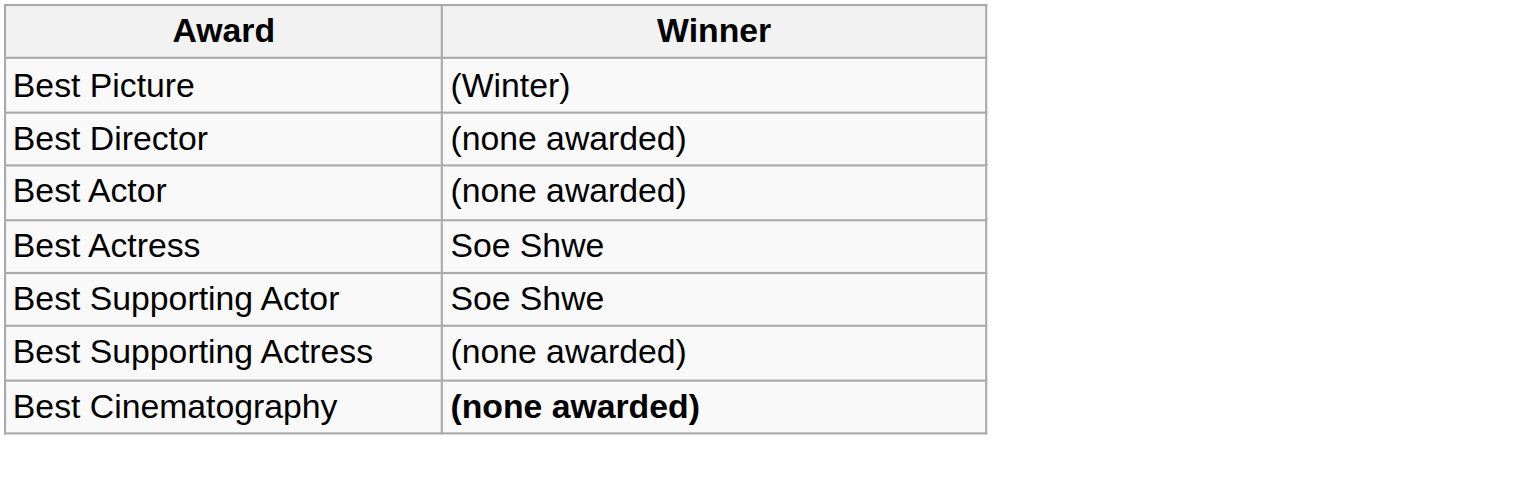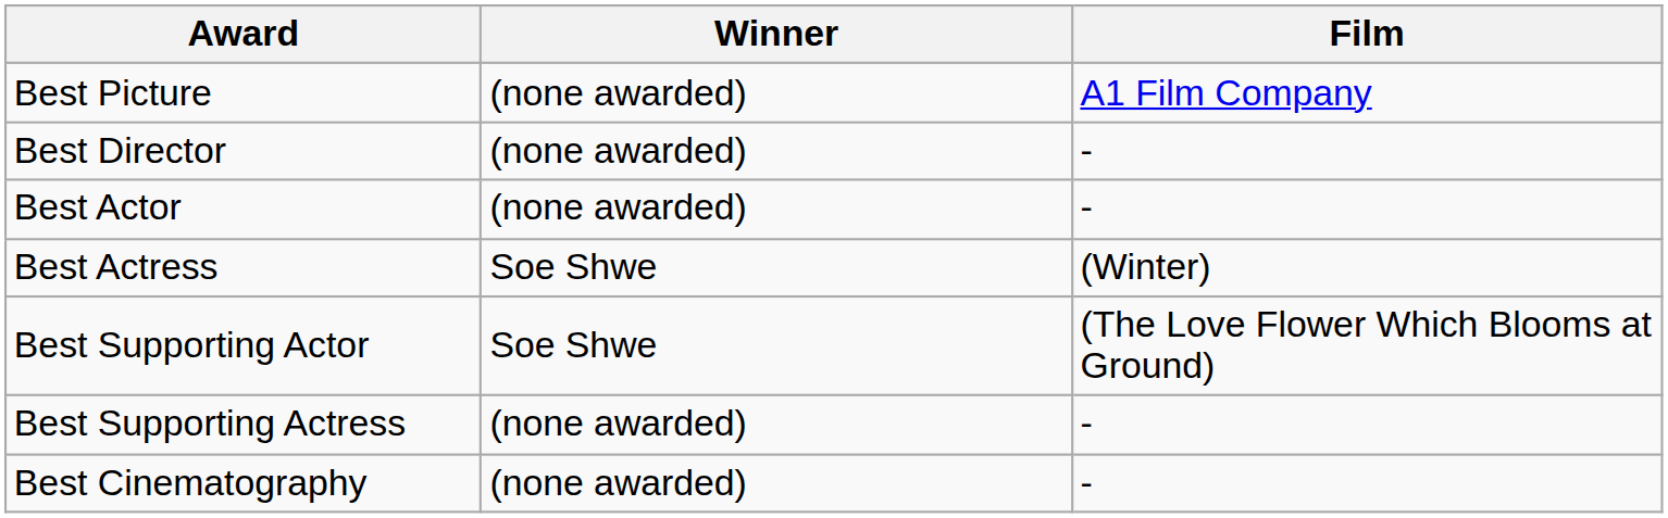+ column: Film | A1 Film Company | - | - | (Winter) | (The Love Flower Which Blooms at Ground) | - | -
Best Picture | Winner: (Winter) -> (none awarded)
Best Cinematography | Winner: bold -> normal
